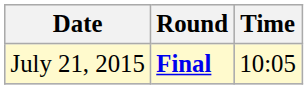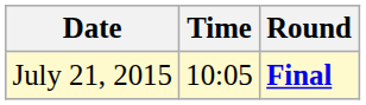columns swapped: Time <-> Round
